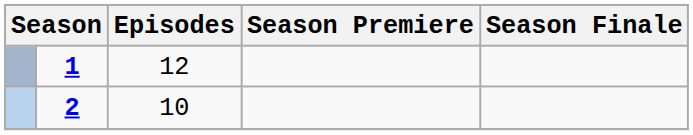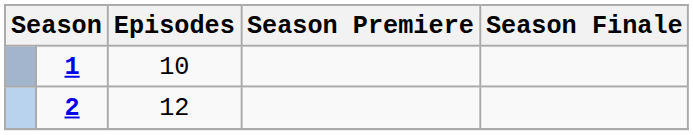1 | Episodes: 12 -> 10
2 | Episodes: 10 -> 12
